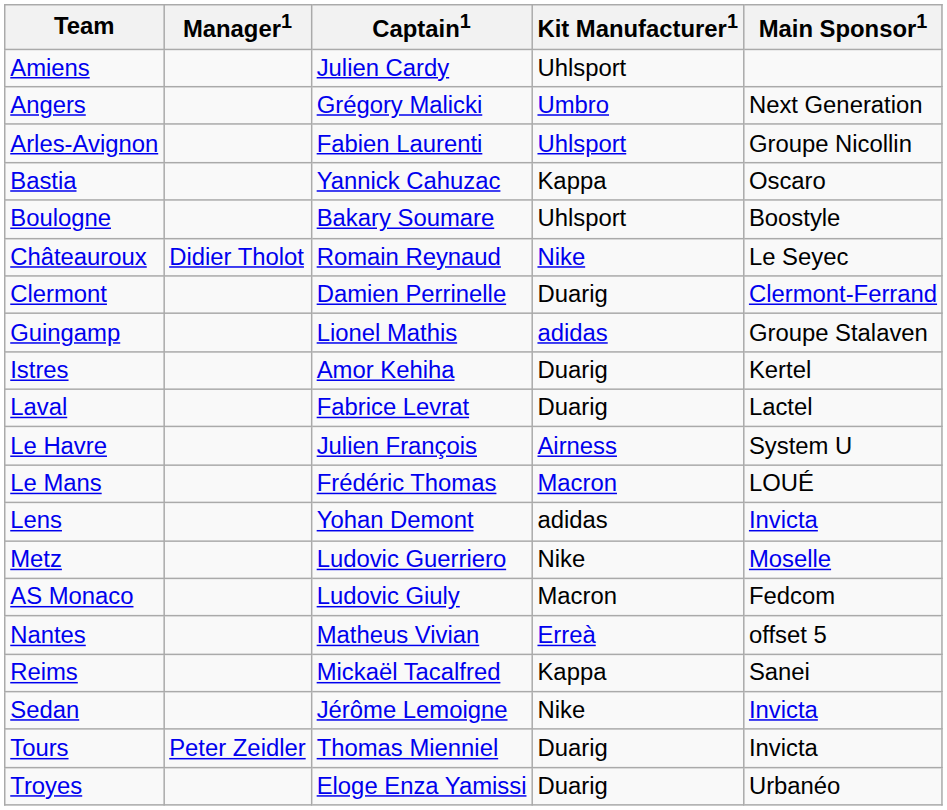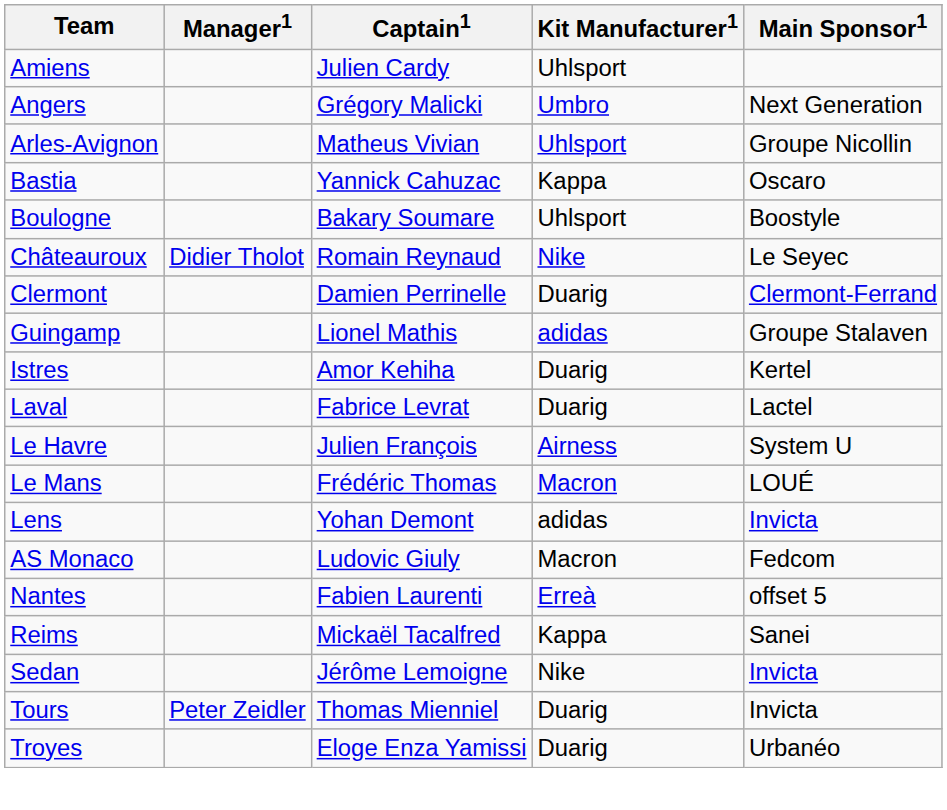Arles-Avignon | Captain1: Fabien Laurenti -> Matheus Vivian
- row: Metz | Ludovic Guerriero | Nike | Moselle
Nantes | Captain1: Matheus Vivian -> Fabien Laurenti
